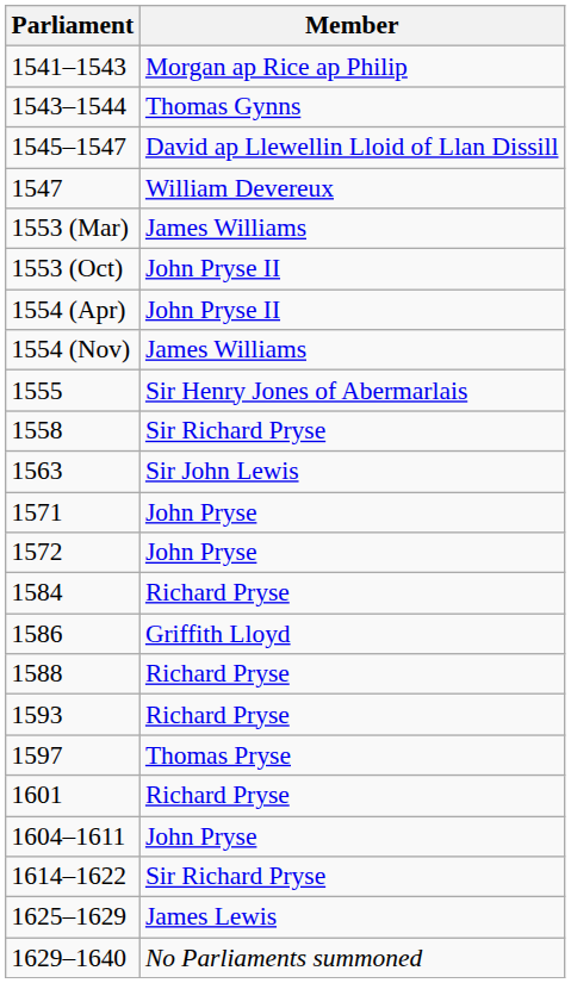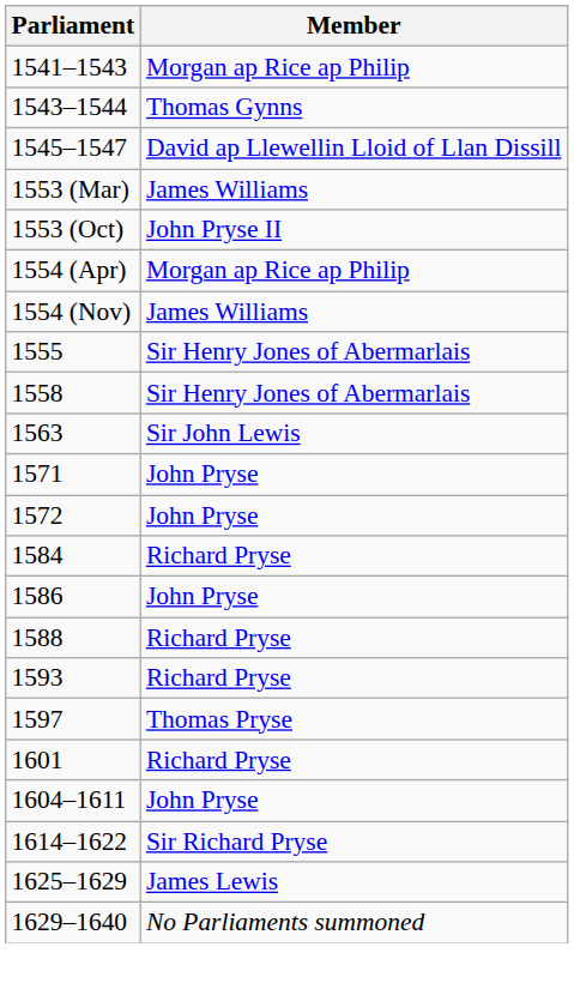- row: 1547 | William Devereux
1554 (Apr) | Member: John Pryse II -> Morgan ap Rice ap Philip
1558 | Member: Sir Richard Pryse -> Sir Henry Jones of Abermarlais
1586 | Member: Griffith Lloyd -> John Pryse
